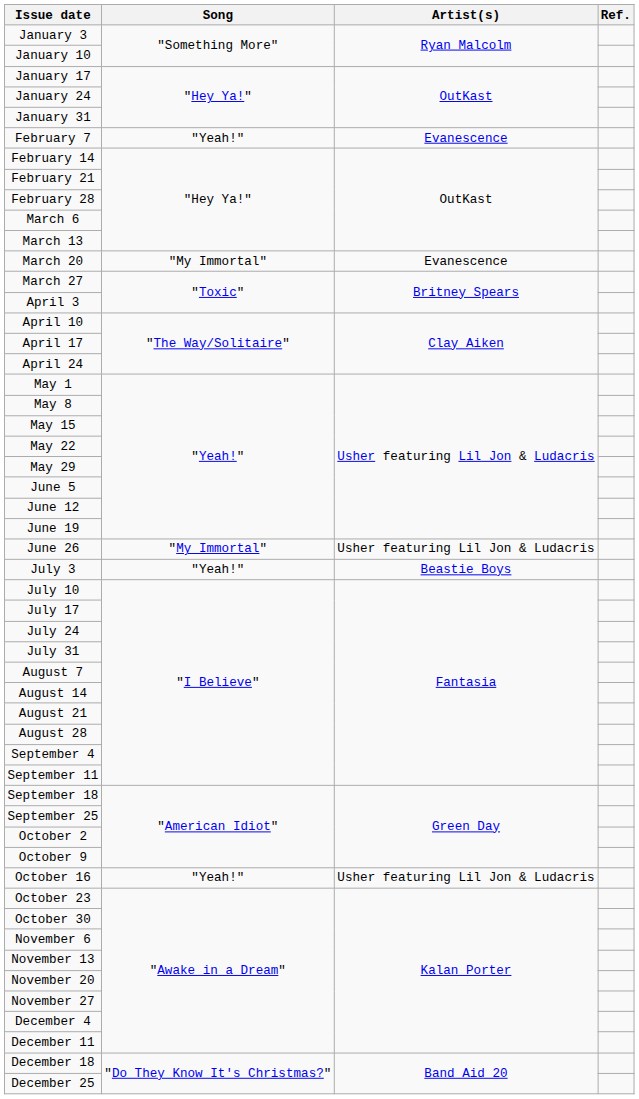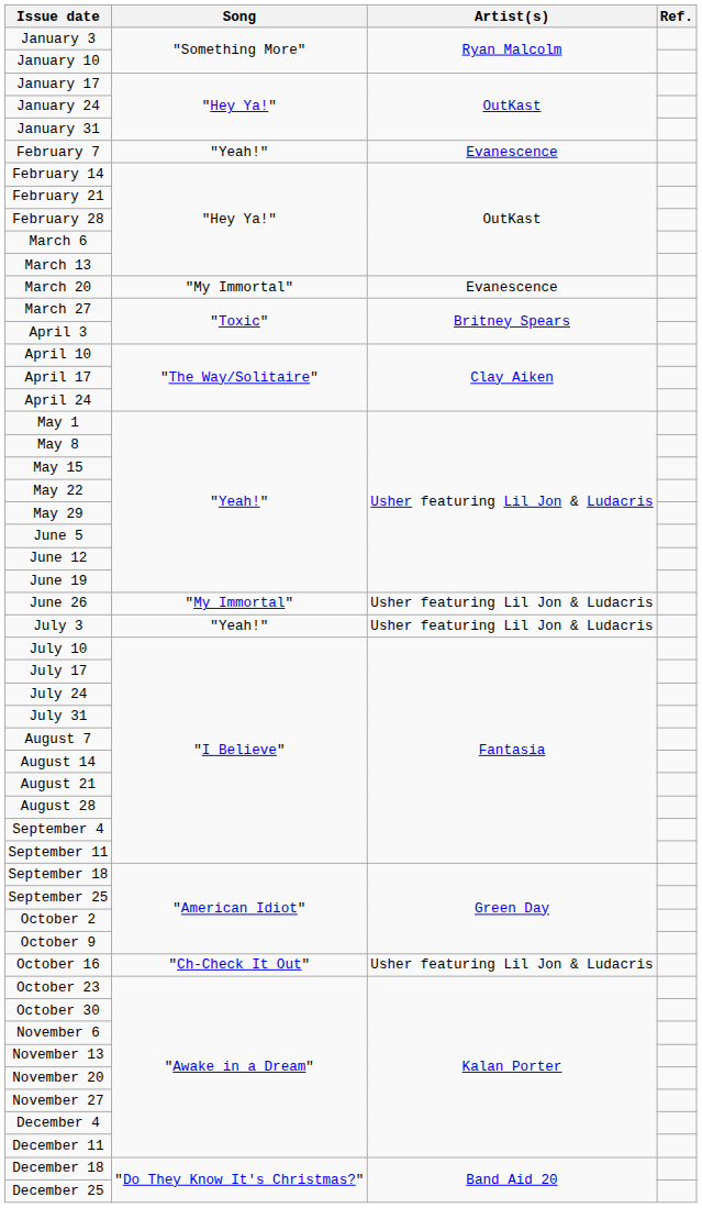July 3 | Artist(s): Beastie Boys -> Usher featuring Lil Jon & Ludacris
October 16 | Song: "Yeah!" -> "Ch-Check It Out"
